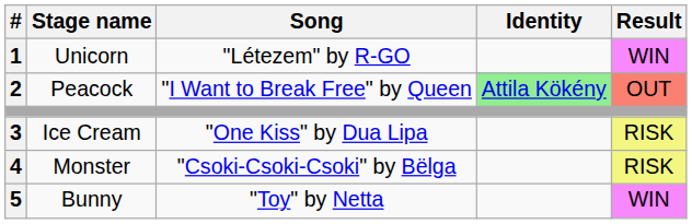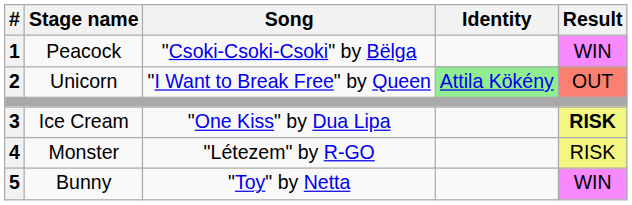1 | Stage name: Unicorn -> Peacock
1 | Song: "Létezem" by R-GO -> "Csoki-Csoki-Csoki" by Bëlga
2 | Stage name: Peacock -> Unicorn
3 | Result: normal -> bold
4 | Song: "Csoki-Csoki-Csoki" by Bëlga -> "Létezem" by R-GO
